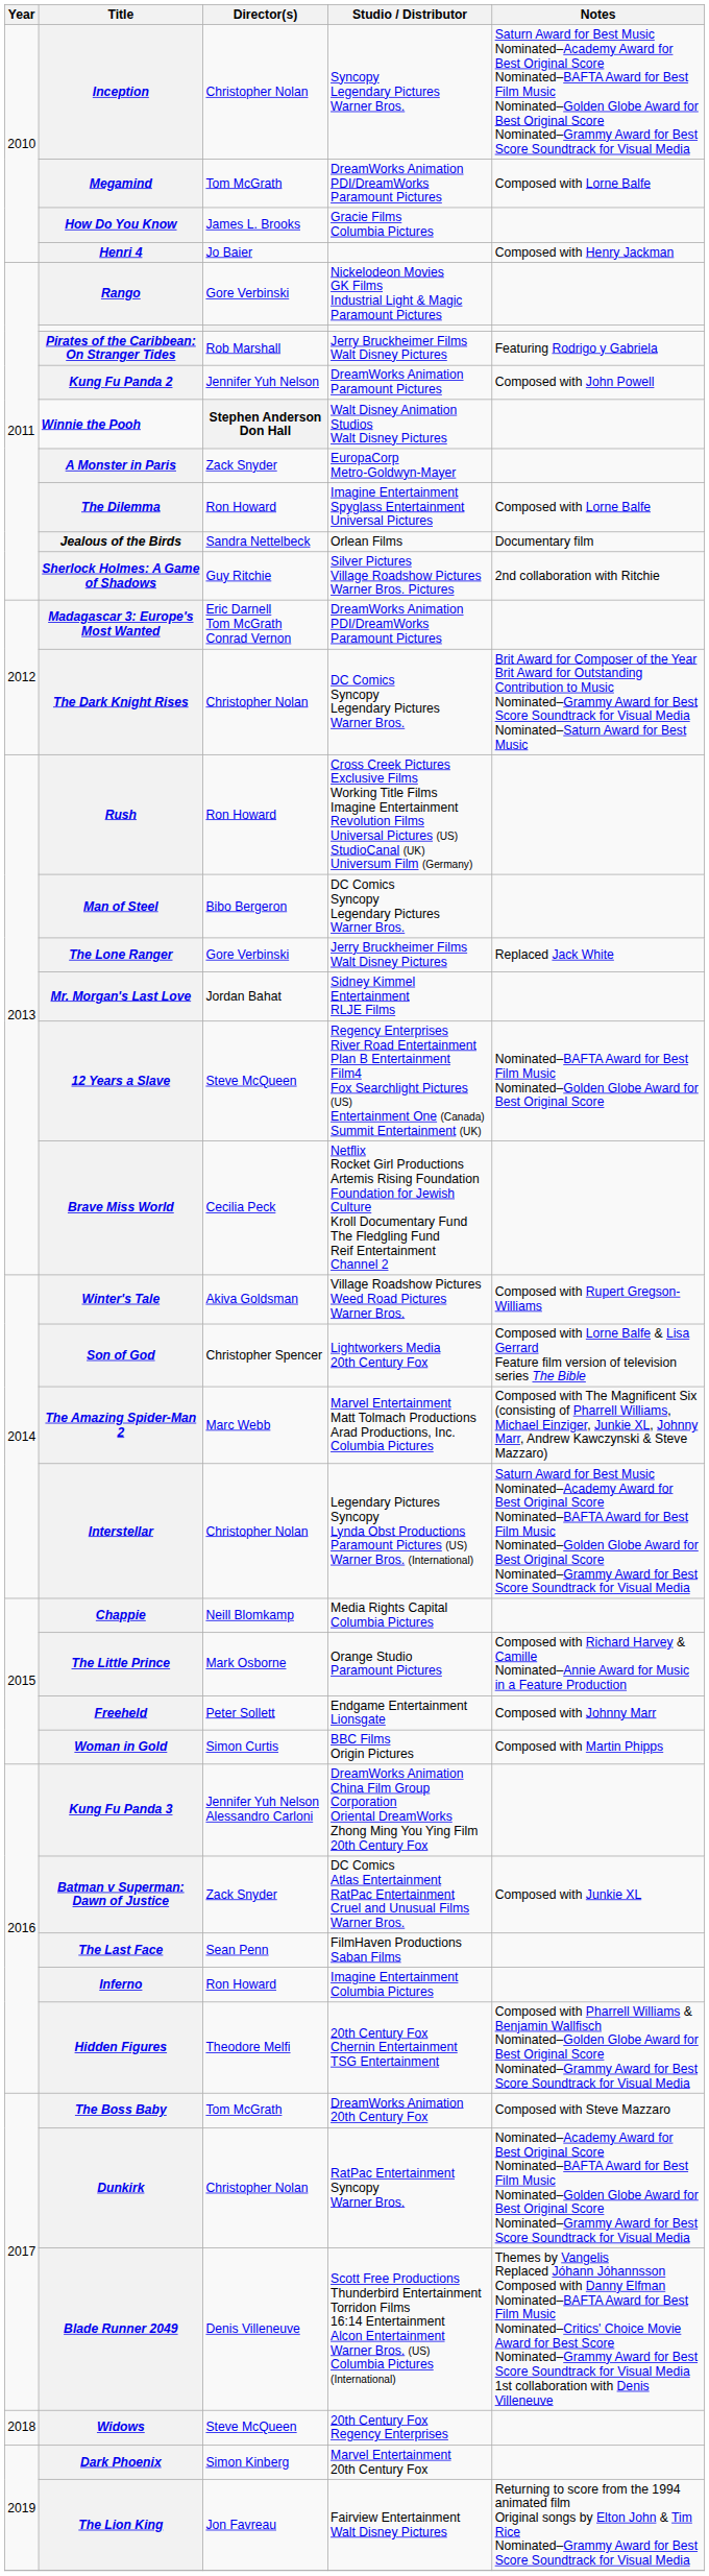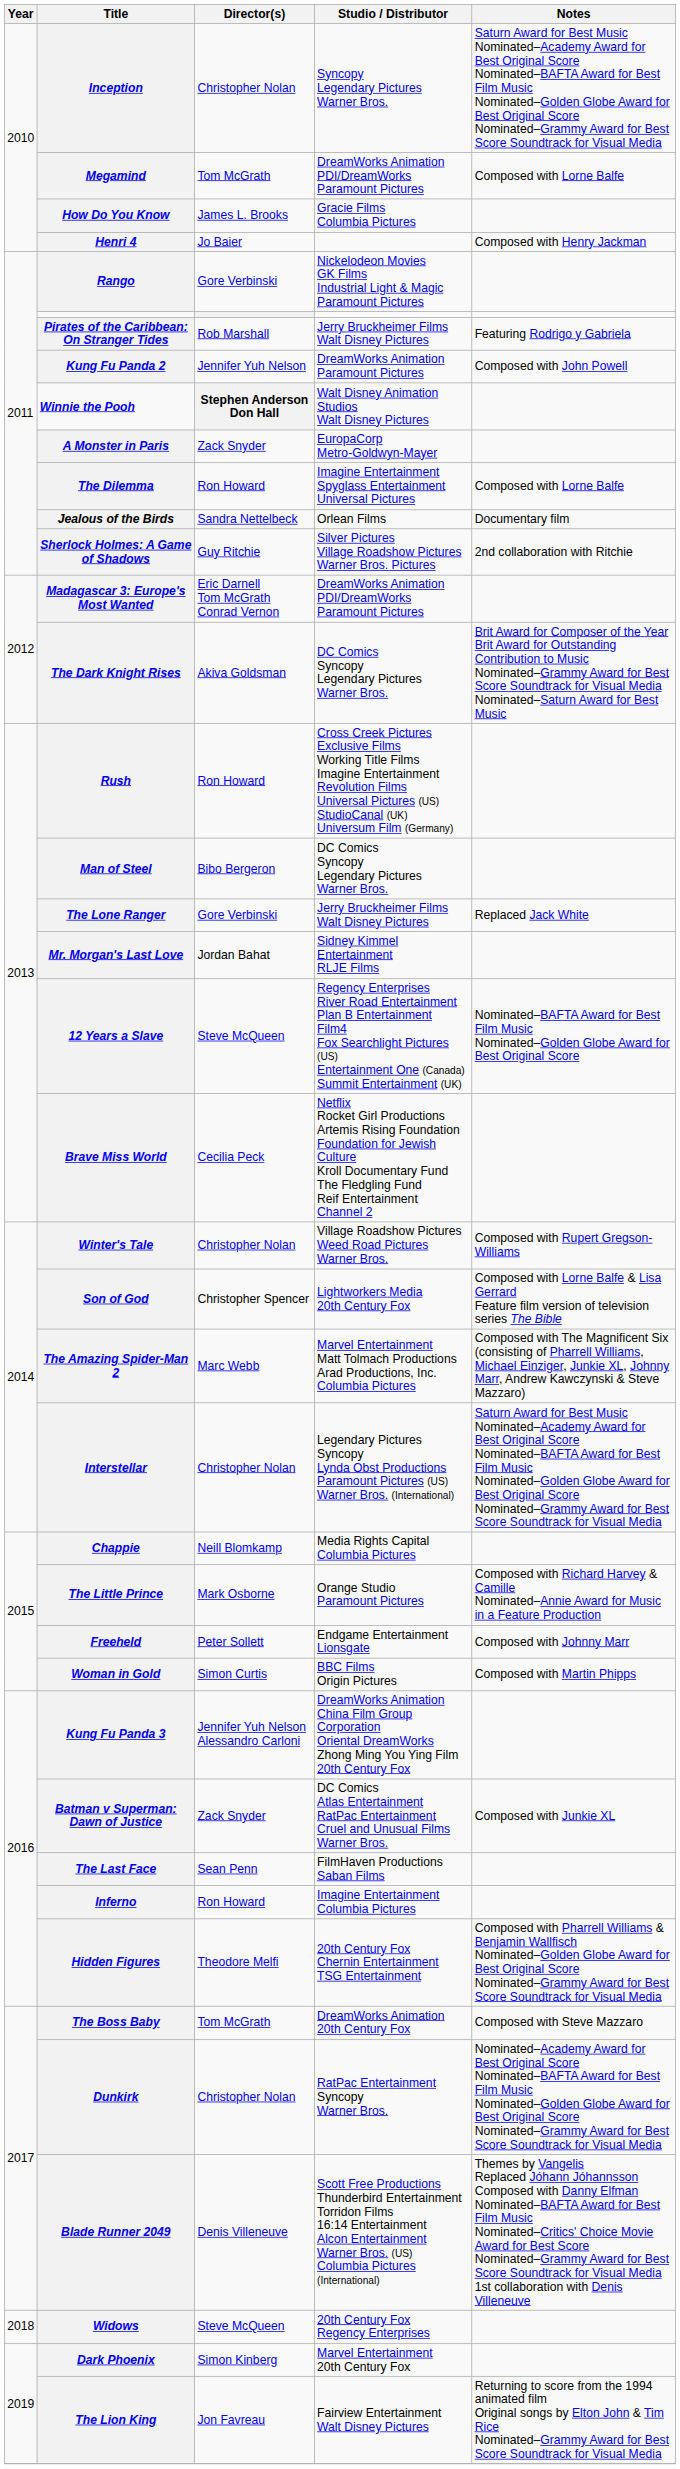The Dark Knight Rises | Director(s): Christopher Nolan -> Akiva Goldsman
Winter's Tale | Director(s): Akiva Goldsman -> Christopher Nolan
